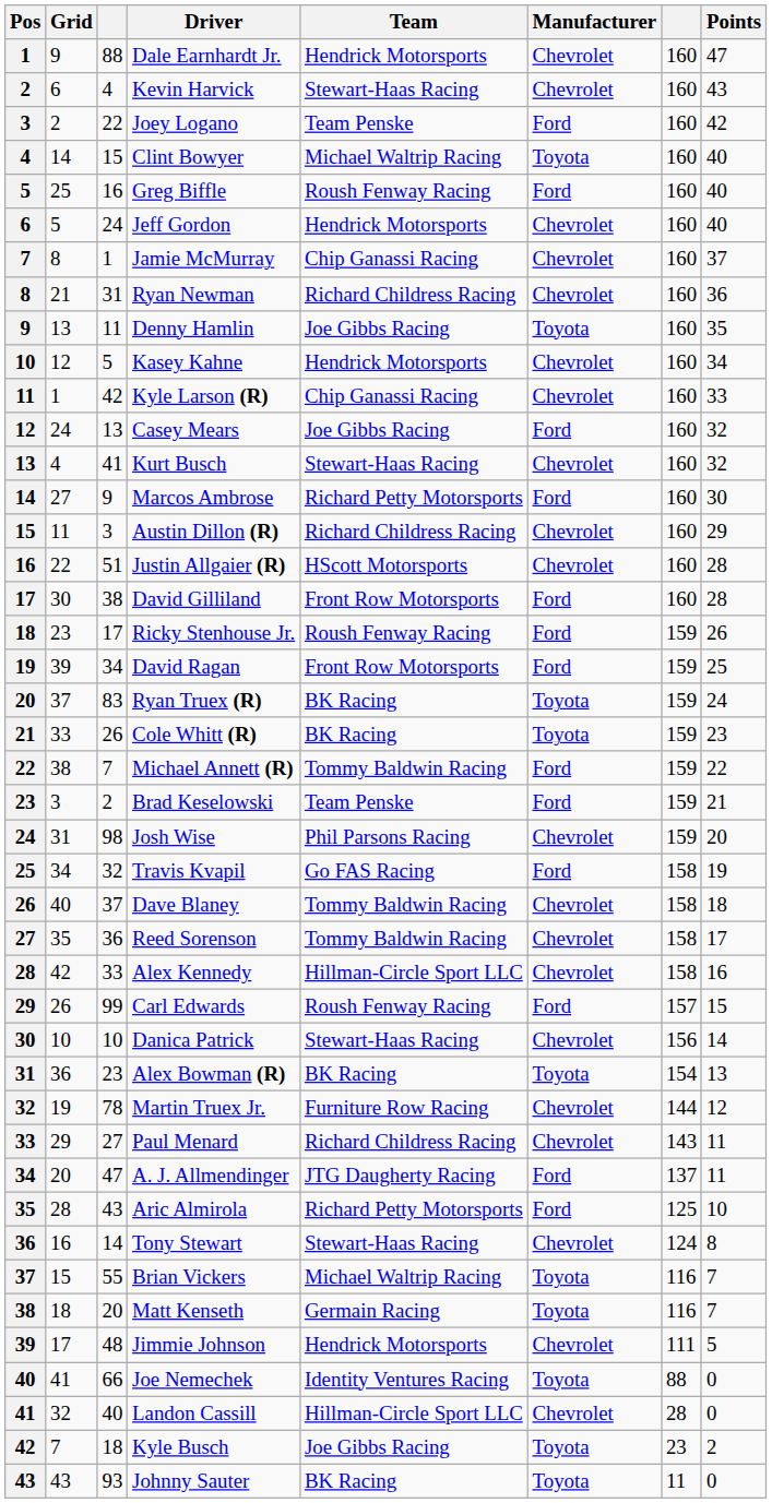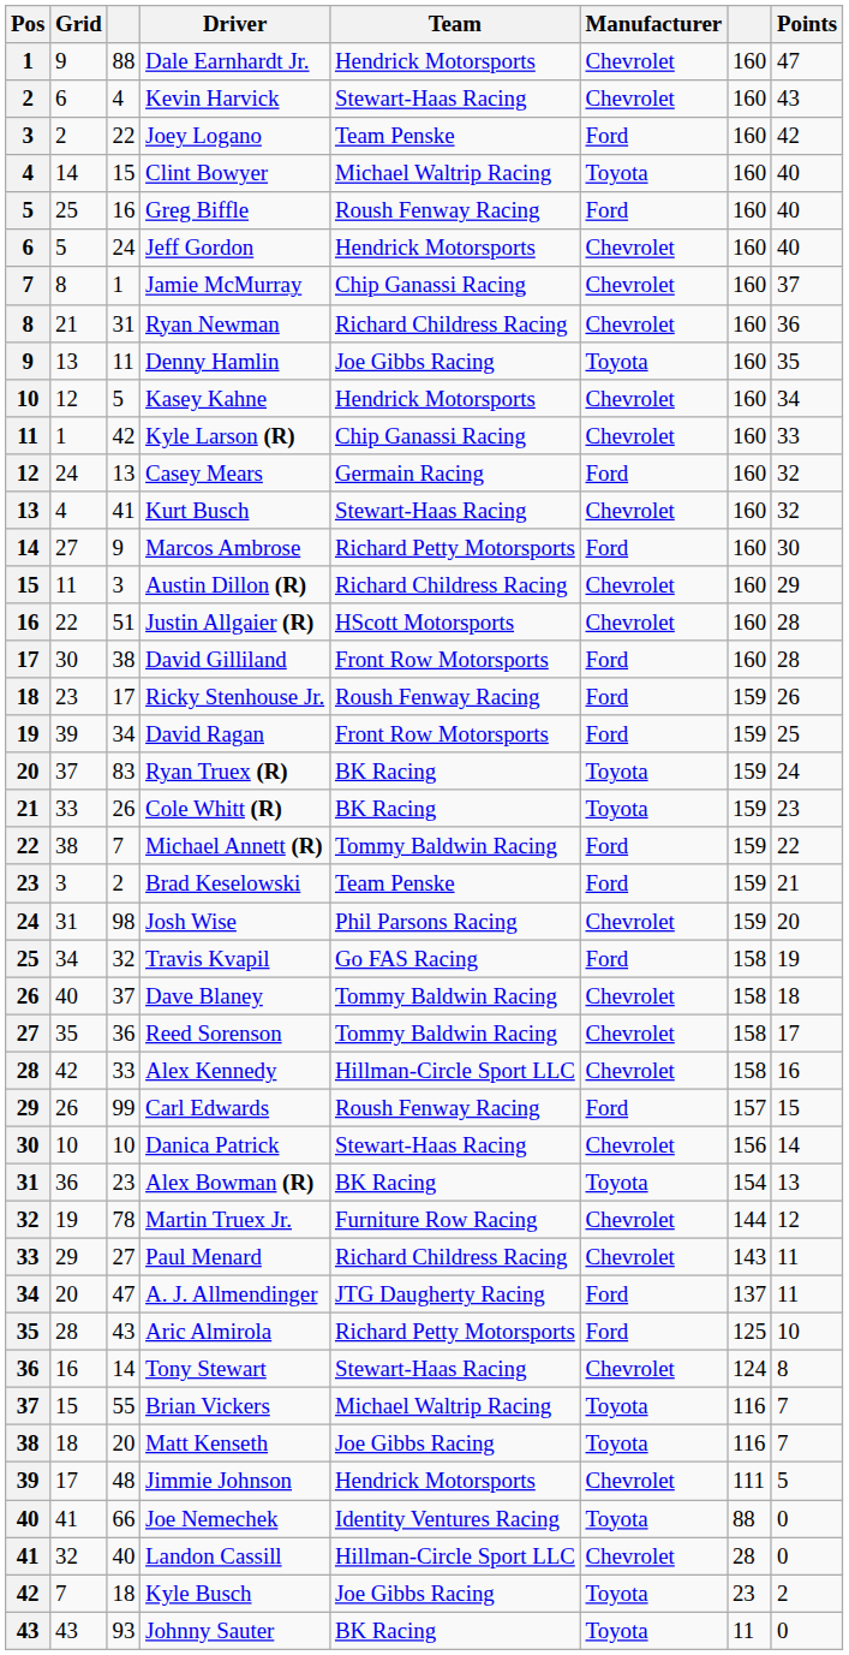Casey Mears | Team: Joe Gibbs Racing -> Germain Racing
Matt Kenseth | Team: Germain Racing -> Joe Gibbs Racing
